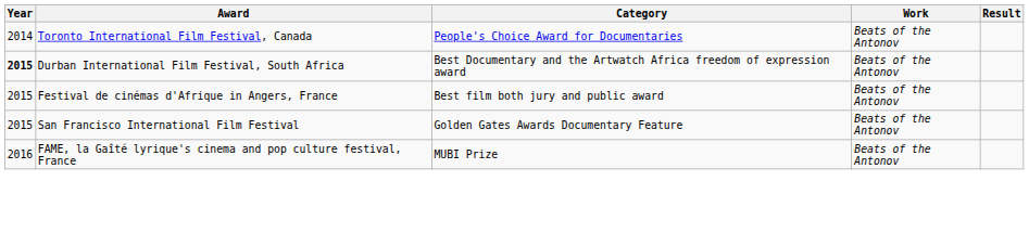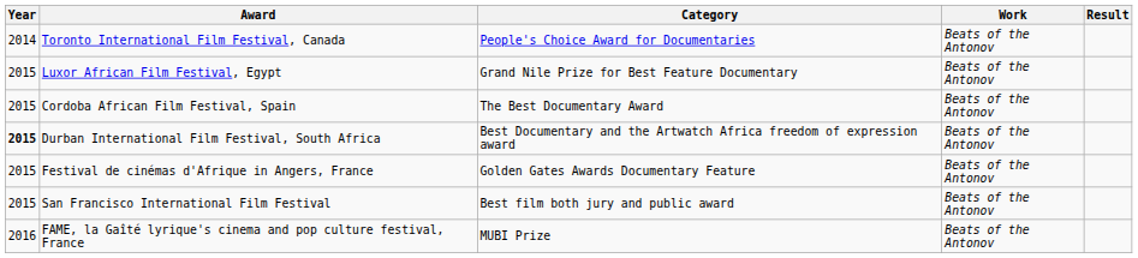+ row: 2015 | Luxor African Film Festival, Egypt | Grand Nile Prize for Best Feature Documentary | Beats of the Antonov
+ row: 2015 | Cordoba African Film Festival, Spain | The Best Documentary Award | Beats of the Antonov
Festival de cinémas d'Afrique in Angers, France | Category: Best film both jury and public award -> Golden Gates Awards Documentary Feature
San Francisco International Film Festival | Category: Golden Gates Awards Documentary Feature -> Best film both jury and public award
